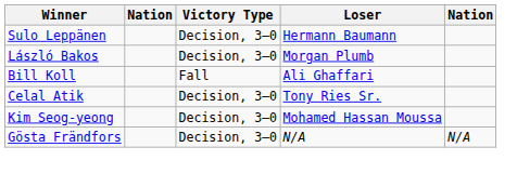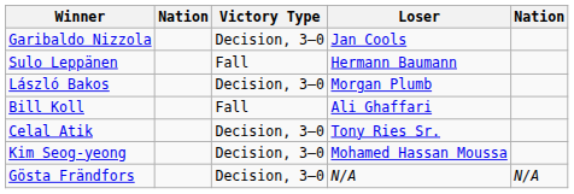+ row: Garibaldo Nizzola | Decision, 3–0 | Jan Cools
Sulo Leppänen | Victory Type: Decision, 3–0 -> Fall
